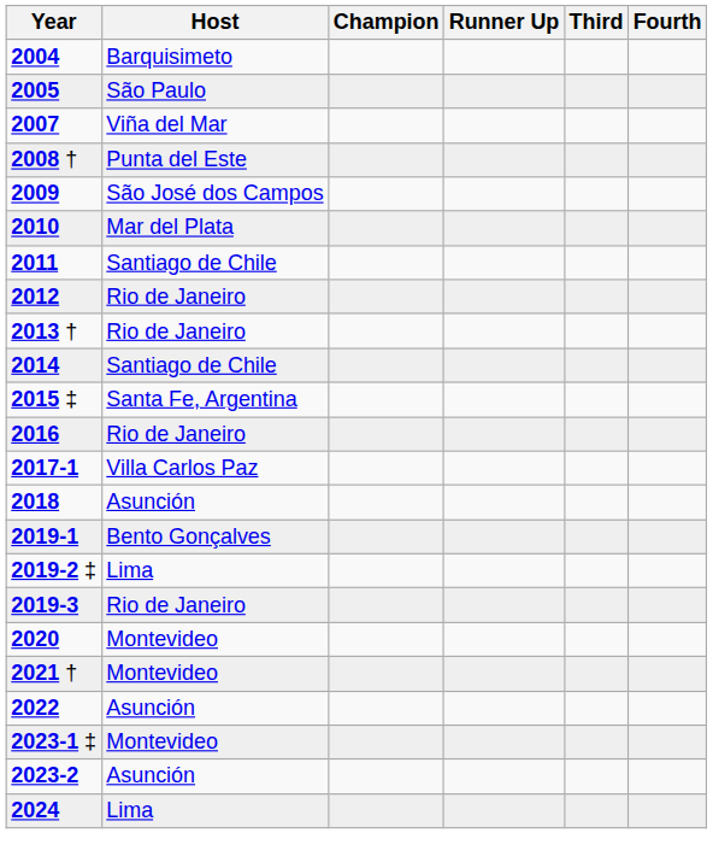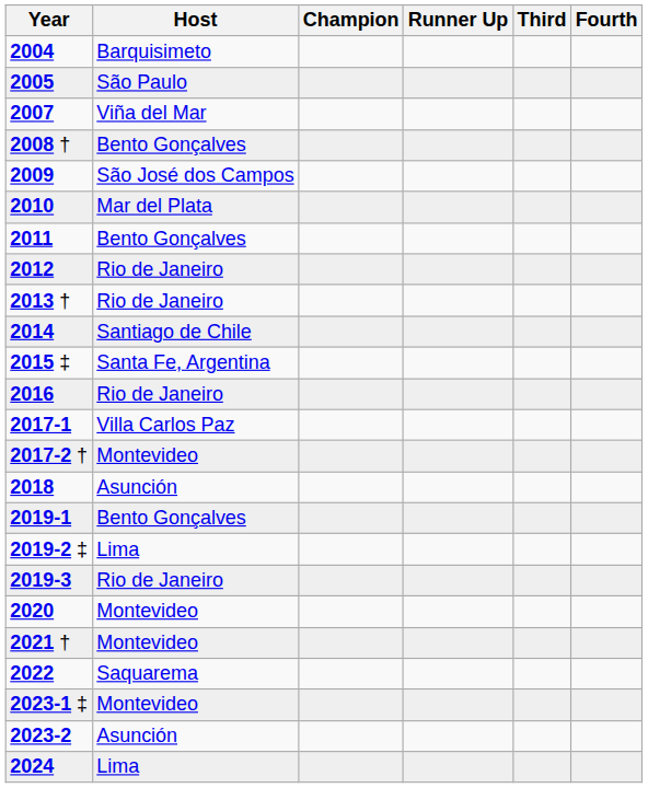2008 † | Host: Punta del Este -> Bento Gonçalves
2011 | Host: Santiago de Chile -> Bento Gonçalves
+ row: 2017-2 † | Montevideo
2022 | Host: Asunción -> Saquarema
